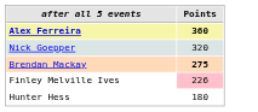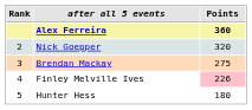+ column: Rank | 2 | 3 | 4 | 5
Brendan Mackay | Points: bold -> normal
